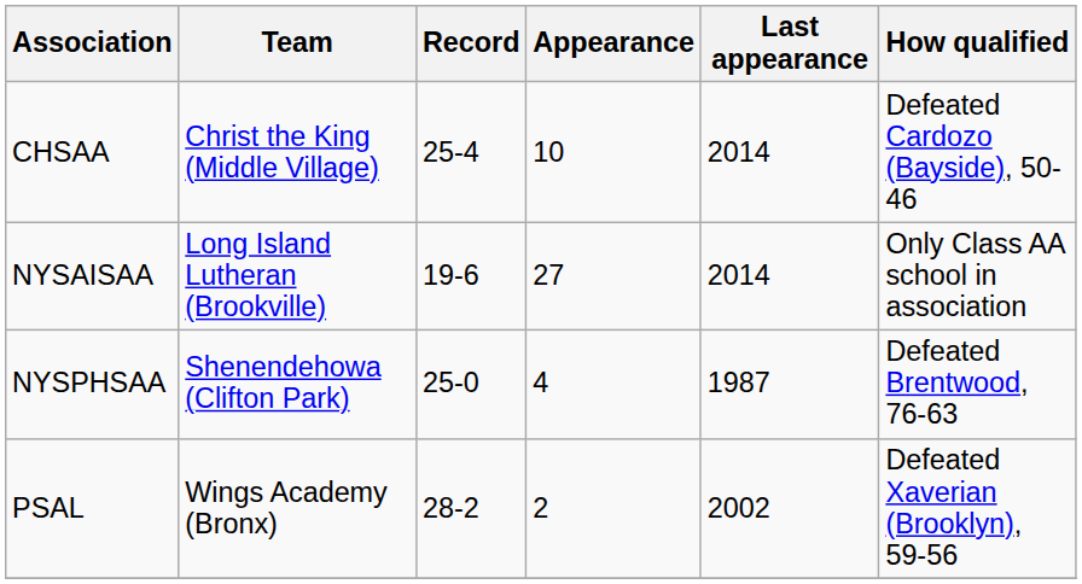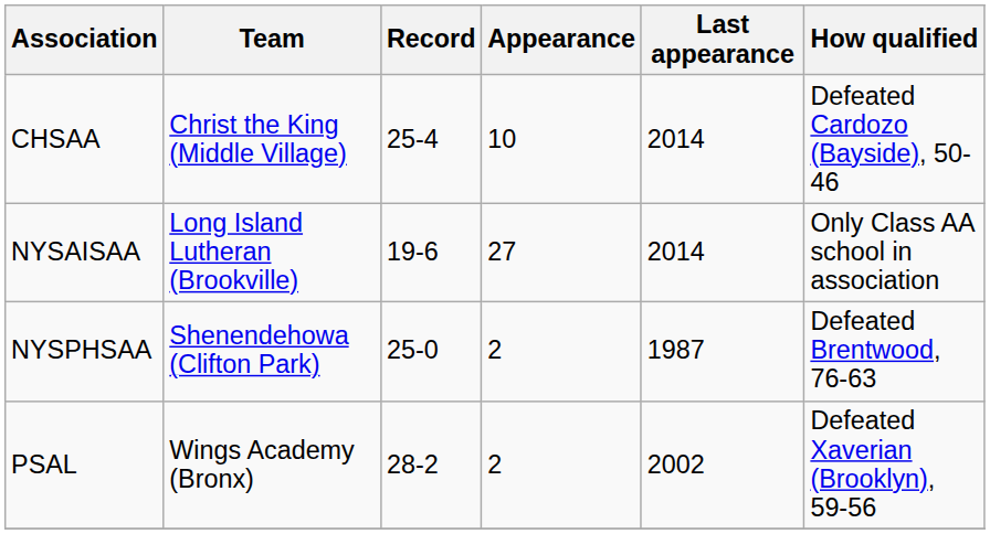NYSPHSAA | Appearance: 4 -> 2
